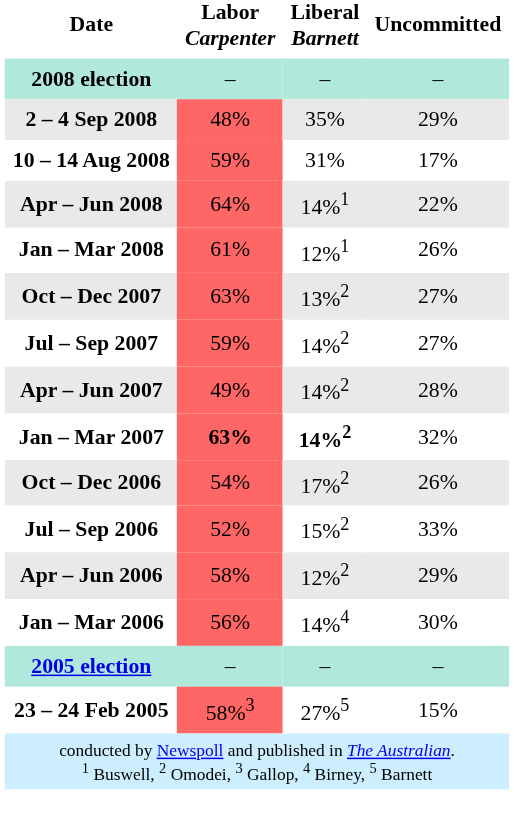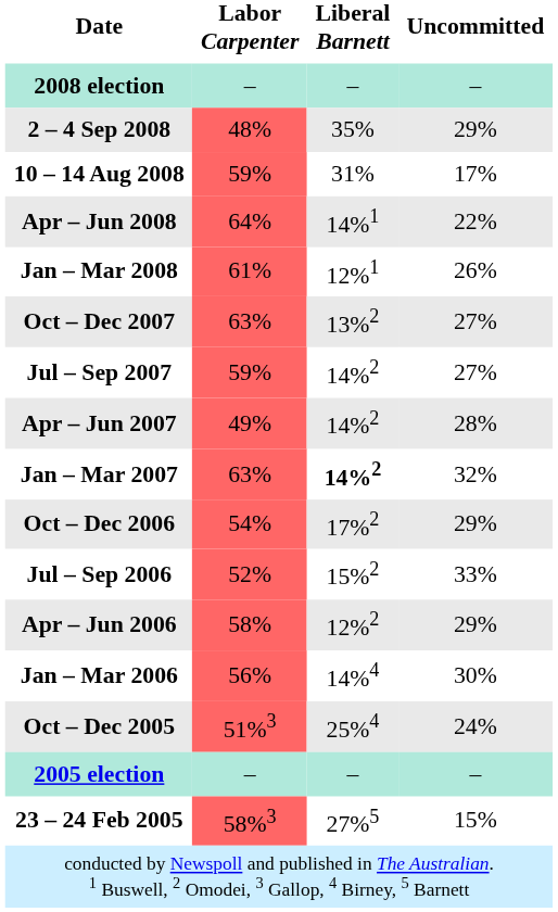Jan – Mar 2007 | Labor Carpenter: bold -> normal
Oct – Dec 2006 | Uncommitted: 26% -> 29%
+ row: Oct – Dec 2005 | 51%3 | 25%4 | 24%
